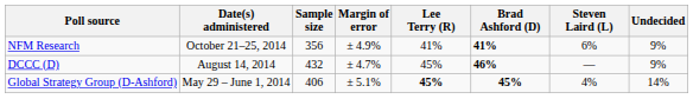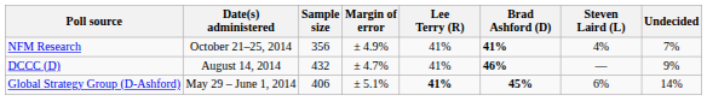NFM Research | Steven Laird (L): 6% -> 4%
NFM Research | Undecided: 9% -> 7%
DCCC (D) | Lee Terry (R): 45% -> 41%
Global Strategy Group (D-Ashford) | Lee Terry (R): 45% -> 41%
Global Strategy Group (D-Ashford) | Steven Laird (L): 4% -> 6%
